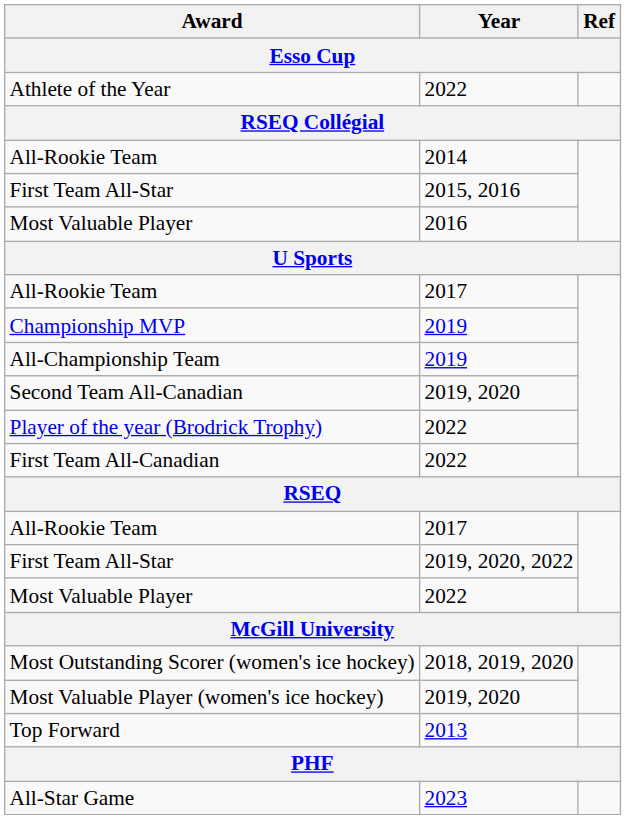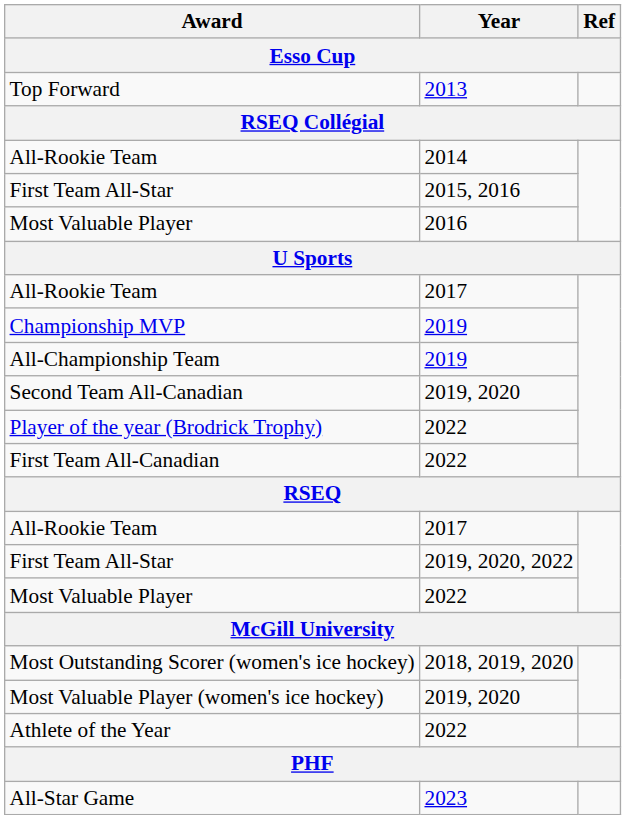rows swapped: Top Forward <-> Athlete of the Year
